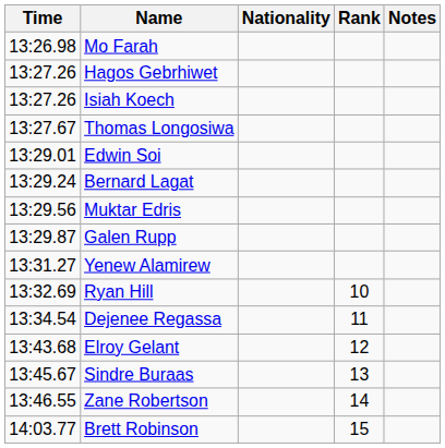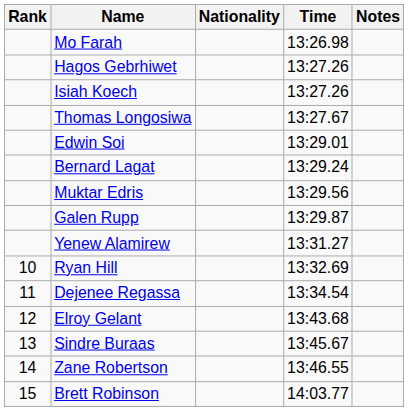columns swapped: Rank <-> Time
